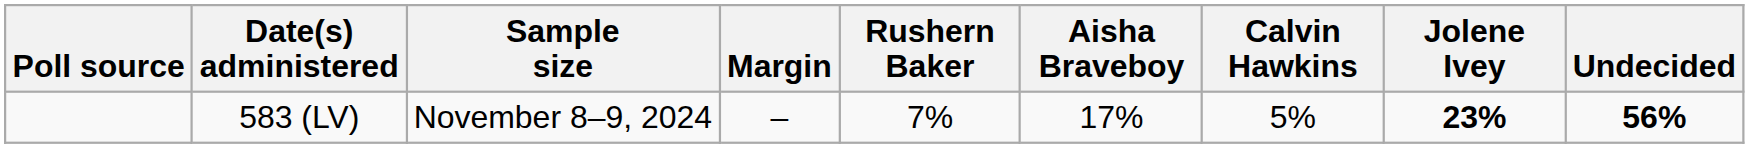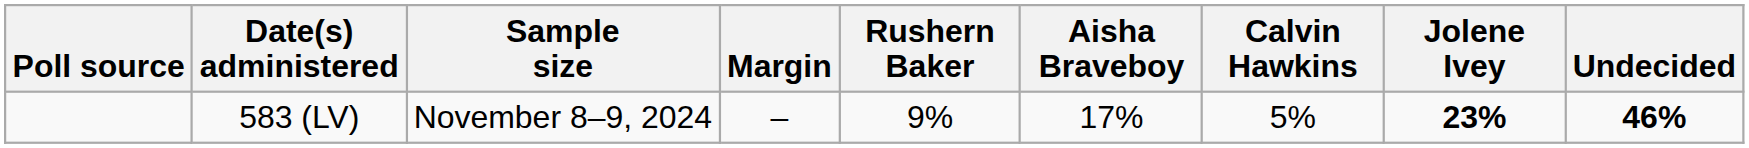583 (LV) | Rushern Baker: 7% -> 9%
583 (LV) | Undecided: 56% -> 46%
